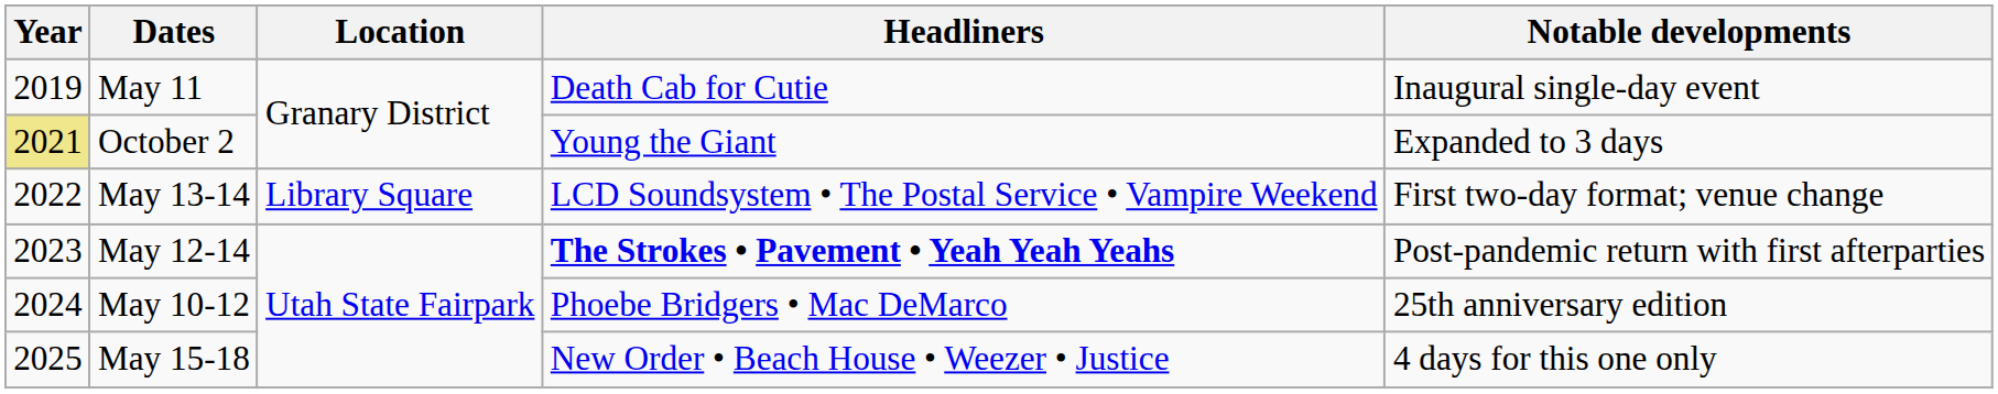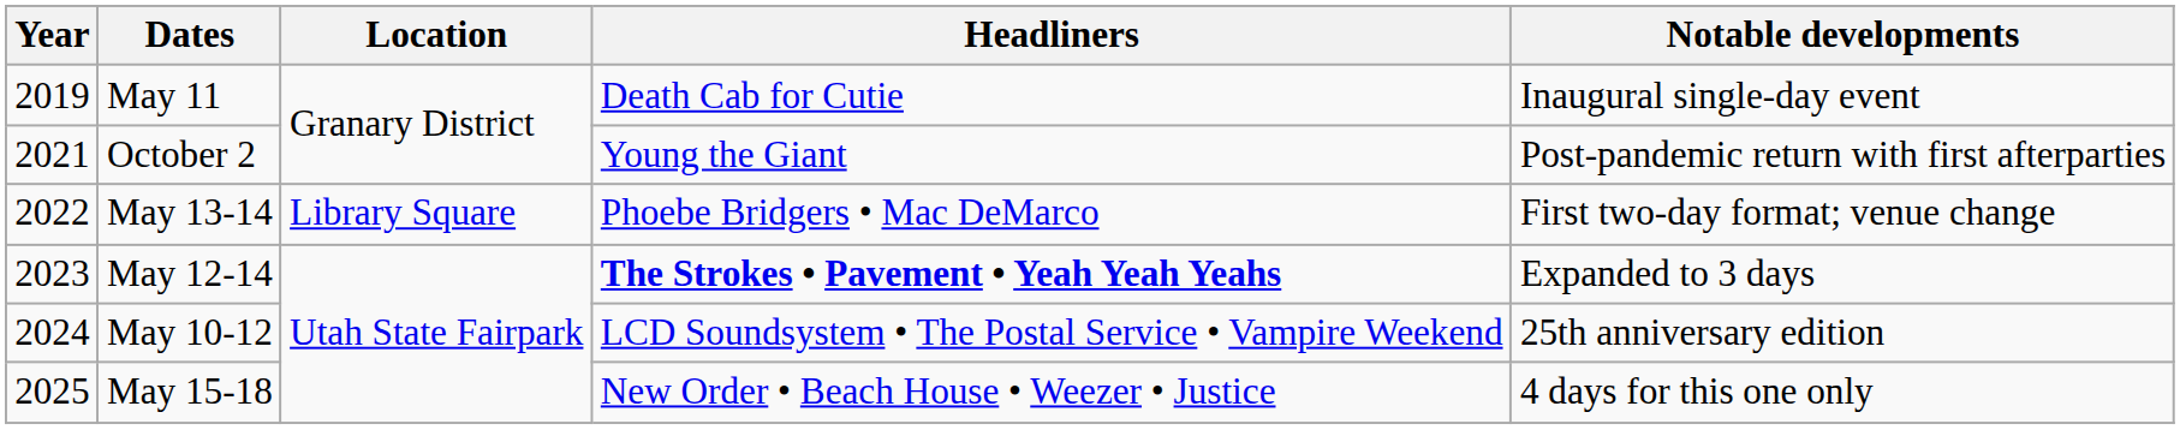October 2 | Year: khaki background -> no background
October 2 | Notable developments: Expanded to 3 days -> Post-pandemic return with first afterparties
May 13-14 | Headliners: LCD Soundsystem • The Postal Service • Vampire Weekend -> Phoebe Bridgers • Mac DeMarco
May 12-14 | Notable developments: Post-pandemic return with first afterparties -> Expanded to 3 days
May 10-12 | Headliners: Phoebe Bridgers • Mac DeMarco -> LCD Soundsystem • The Postal Service • Vampire Weekend
